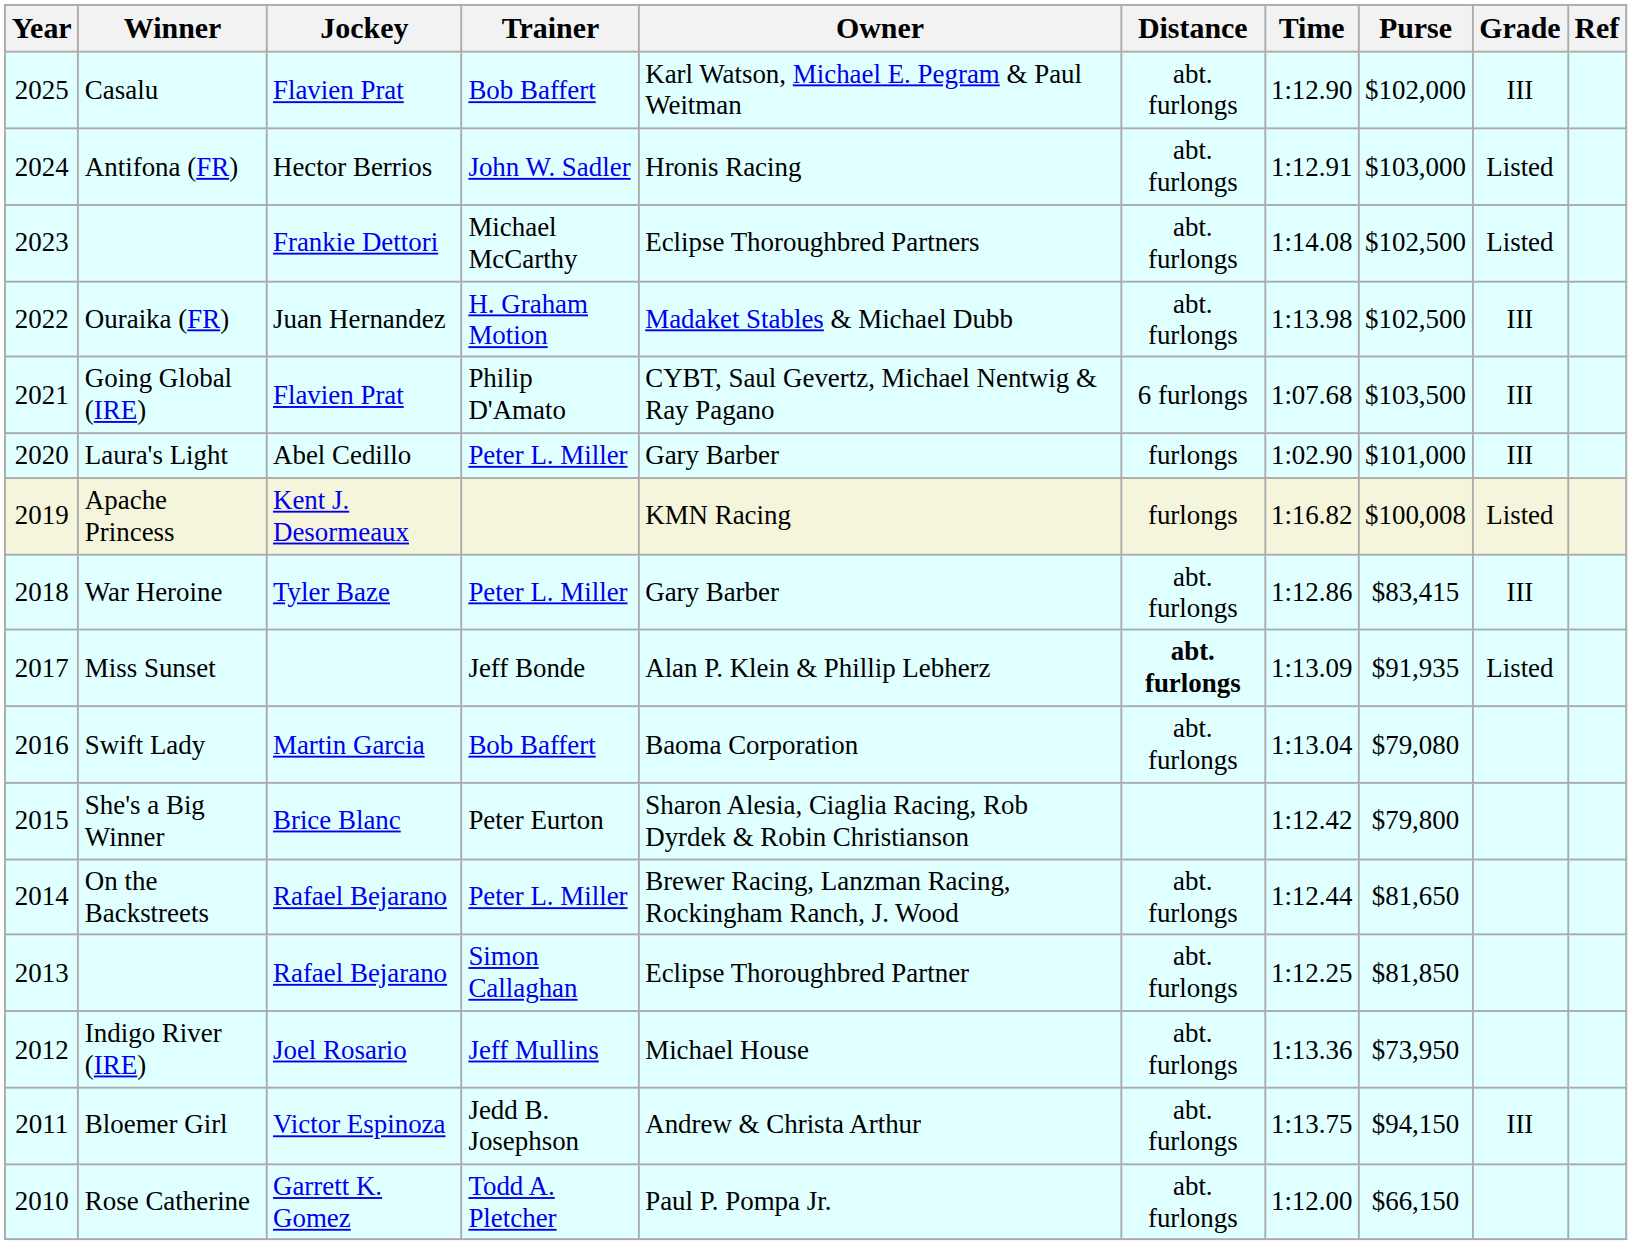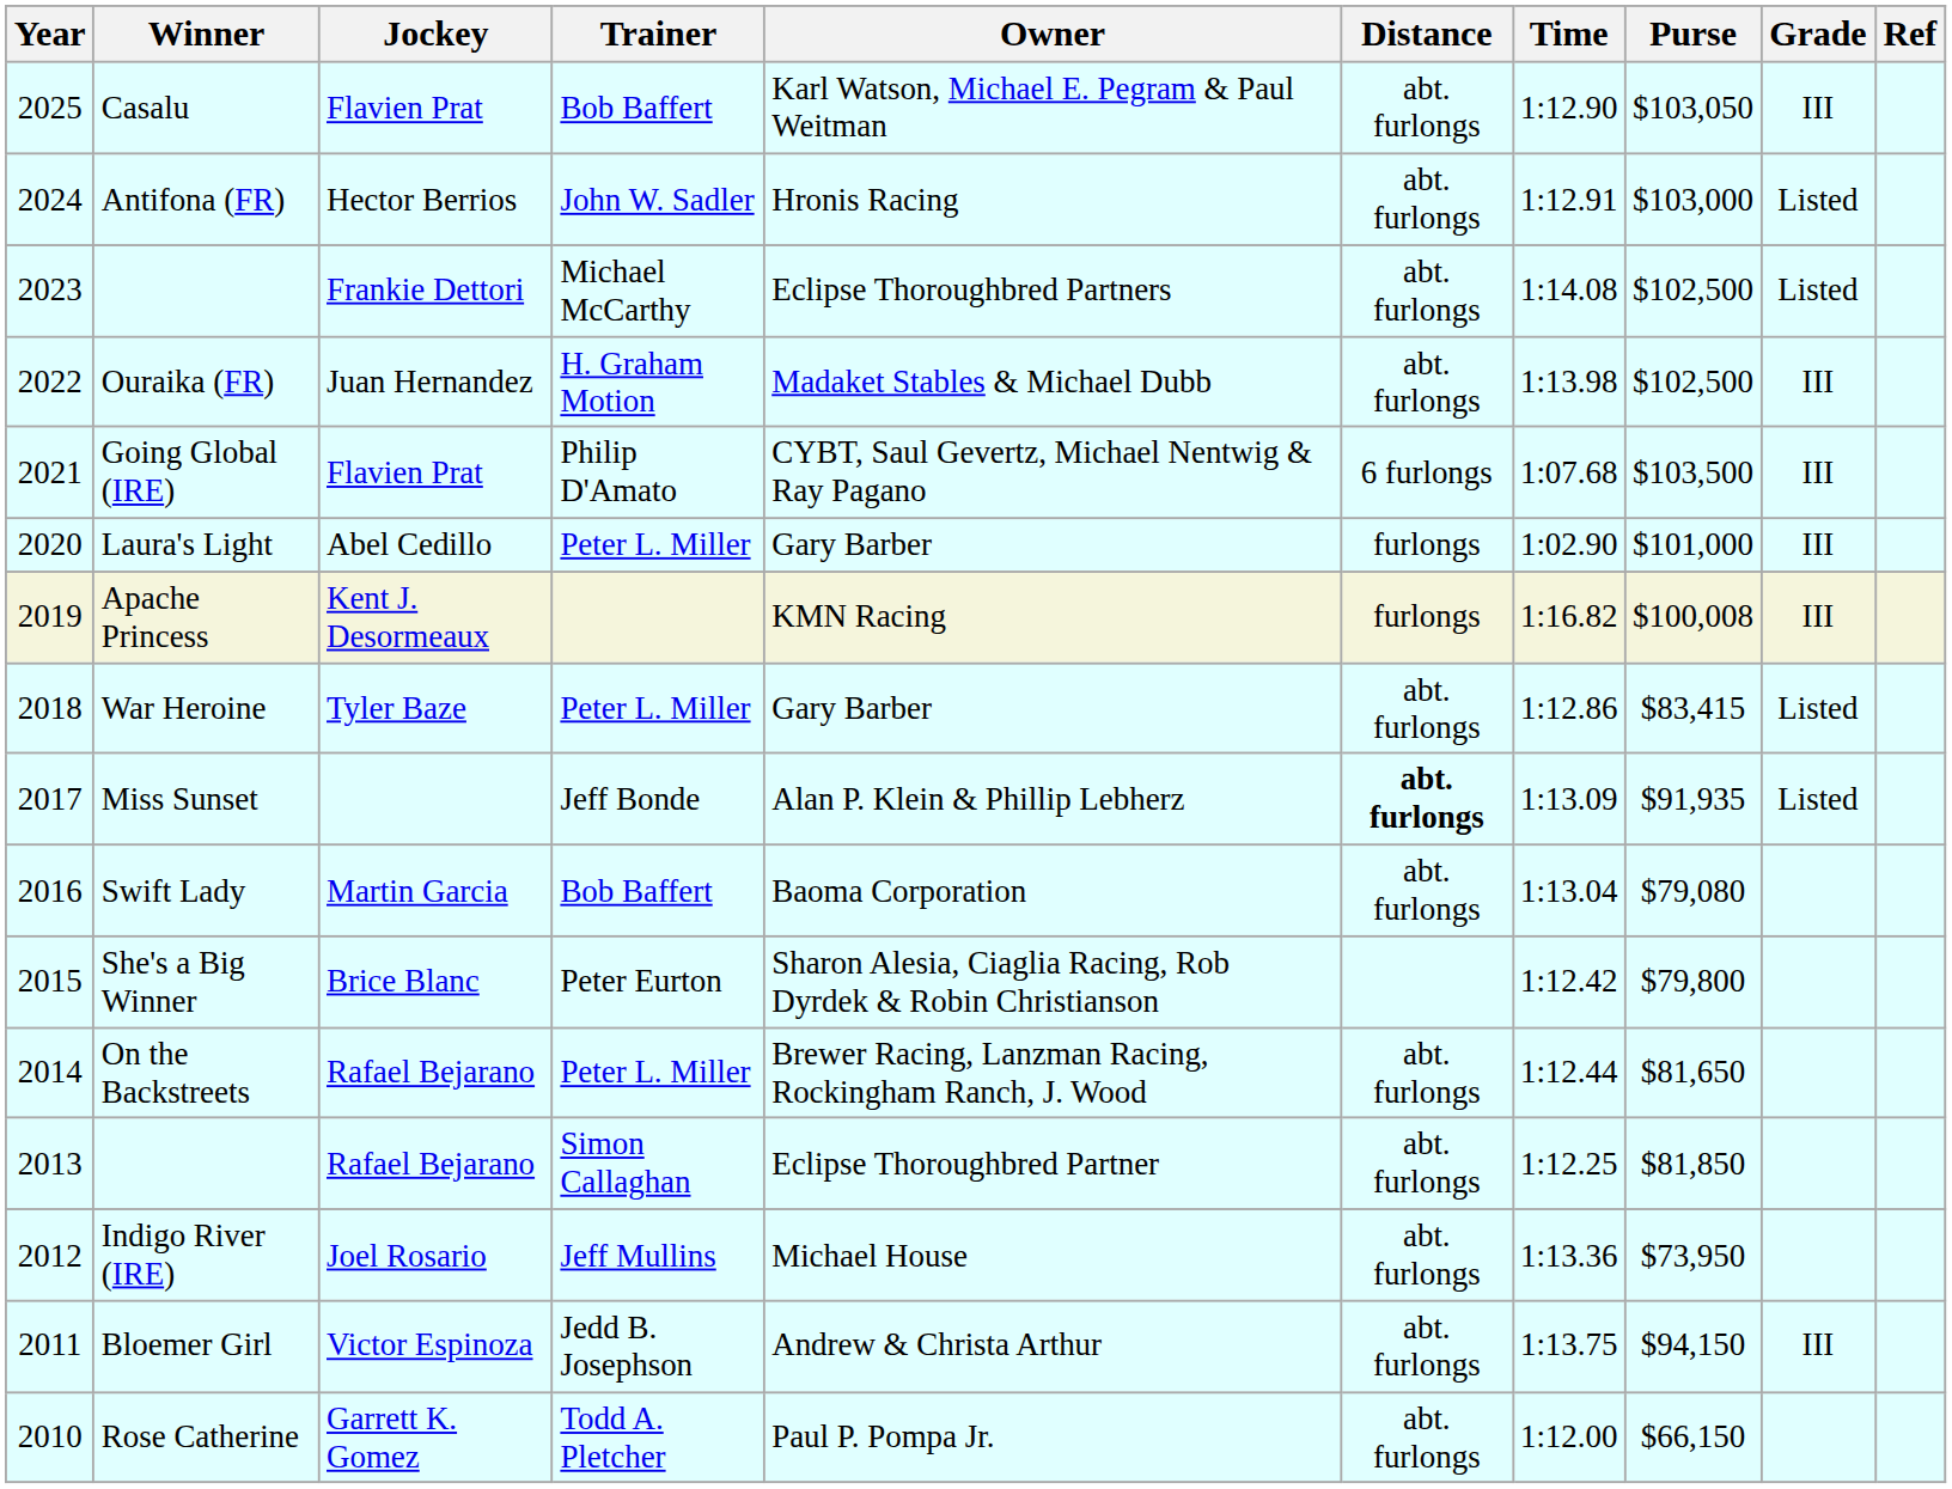Casalu | Purse: $102,000 -> $103,050
Apache Princess | Grade: Listed -> III
War Heroine | Grade: III -> Listed
